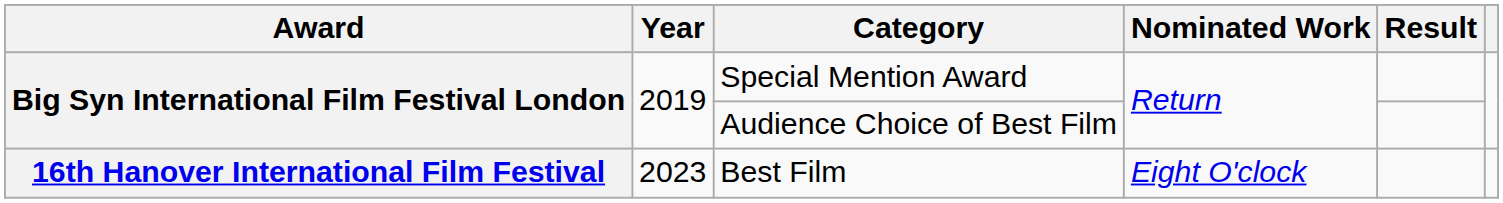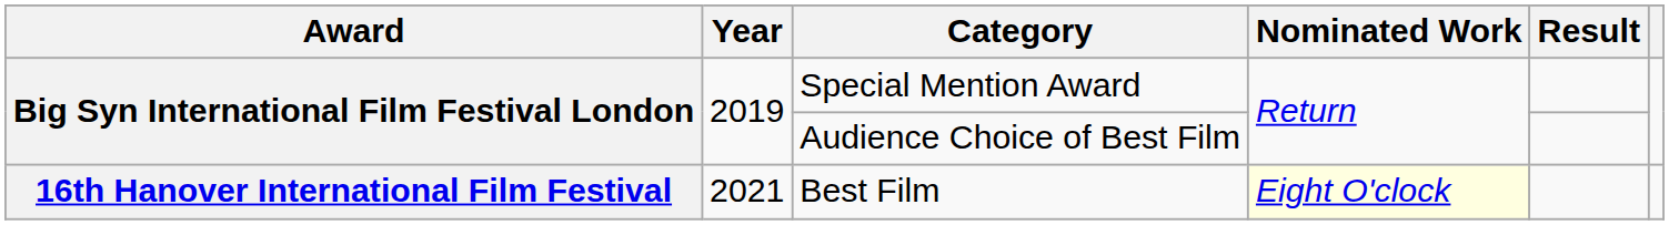Best Film | Year: 2023 -> 2021
Best Film | Nominated Work: no background -> lightyellow background
